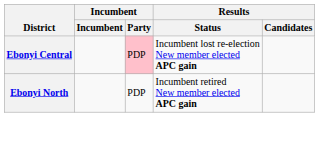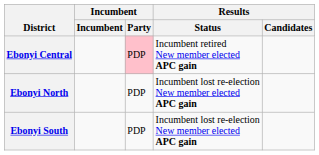Ebonyi Central | Results / Status: Incumbent lost re-election New member elected APC gain -> Incumbent retired New member elected APC gain
Ebonyi North | Results / Status: Incumbent retired New member elected APC gain -> Incumbent lost re-election New member elected APC gain
+ row: Ebonyi South | PDP | Incumbent lost re-election New member elected APC gain
